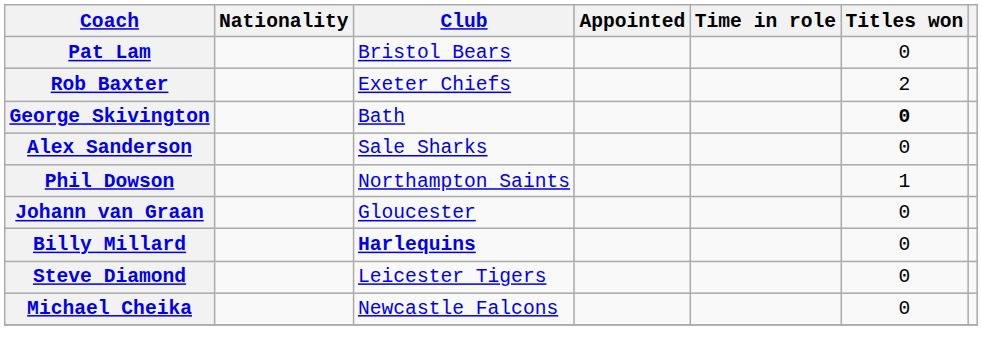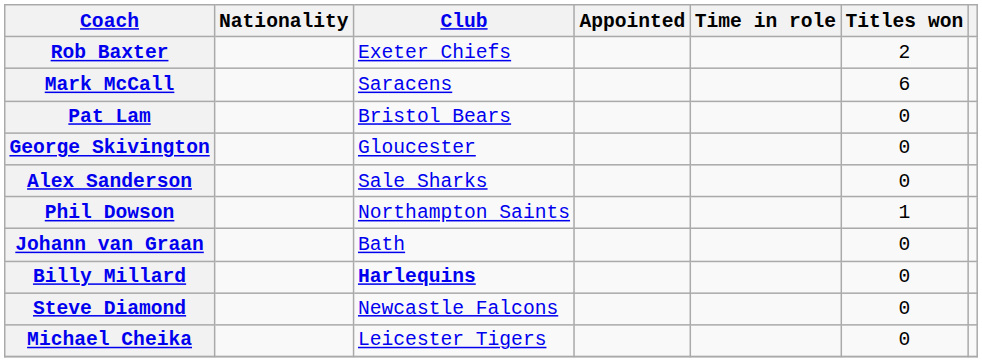rows swapped: Rob Baxter <-> Pat Lam
+ row: Mark McCall | Saracens | 6
George Skivington | Club: Bath -> Gloucester
George Skivington | Titles won: bold -> normal
Johann van Graan | Club: Gloucester -> Bath
Steve Diamond | Club: Leicester Tigers -> Newcastle Falcons
Michael Cheika | Club: Newcastle Falcons -> Leicester Tigers
